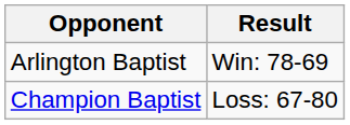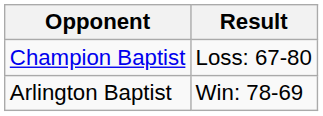rows swapped: Champion Baptist <-> Arlington Baptist
